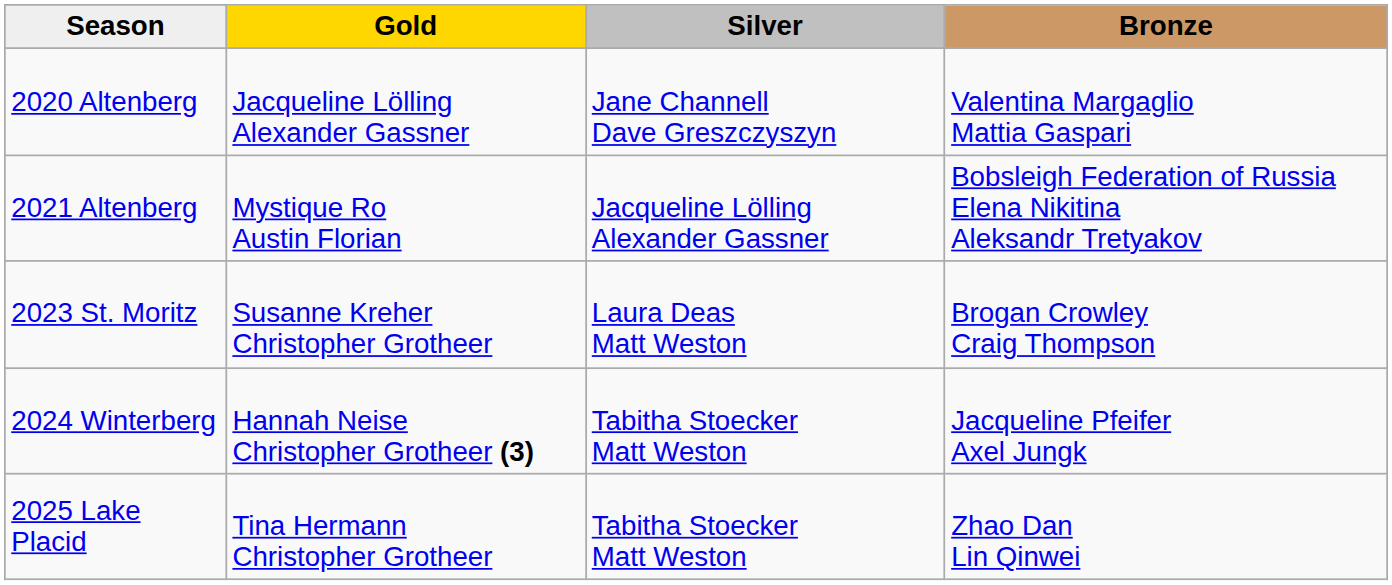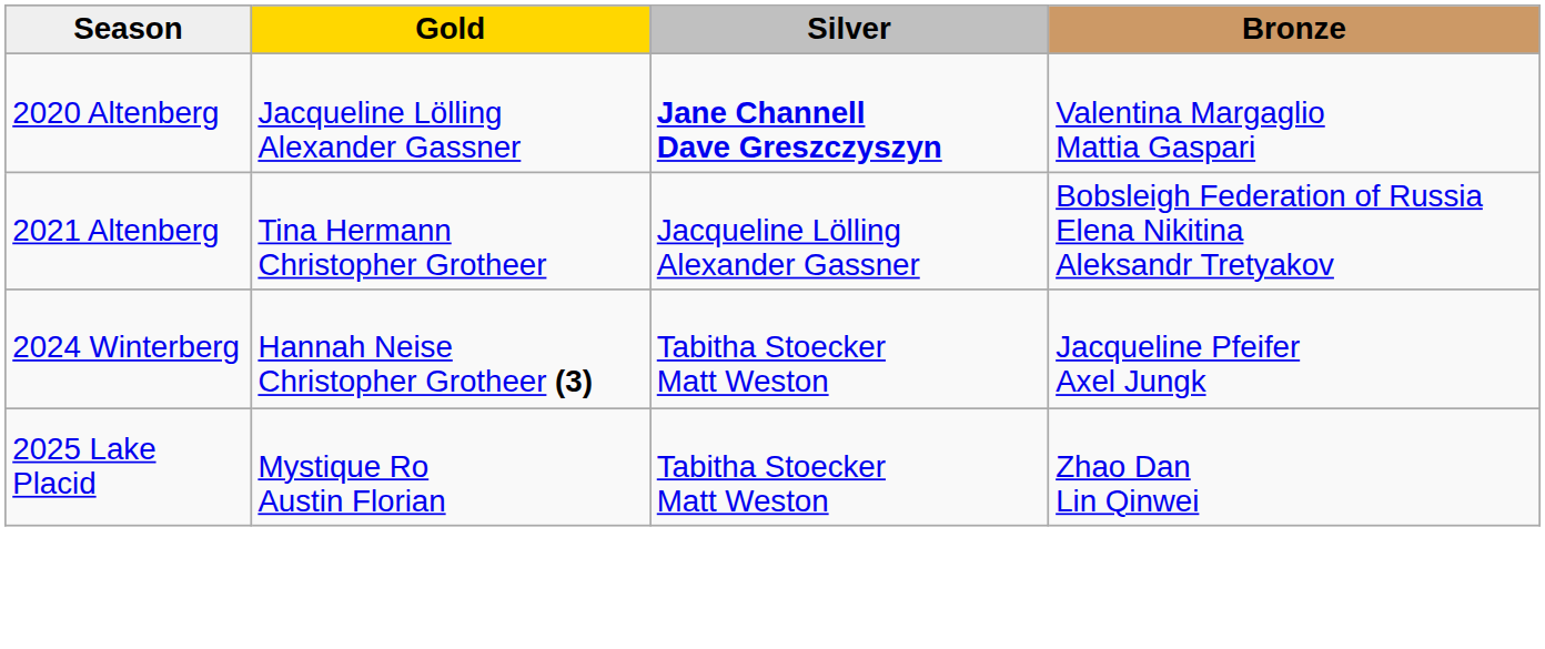2020 Altenberg | Silver: normal -> bold
2021 Altenberg | Gold: Mystique Ro Austin Florian -> Tina Hermann Christopher Grotheer
- row: 2023 St. Moritz | Susanne Kreher Christopher Grotheer | Laura Deas Matt Weston | Brogan Crowley Craig Thompson
2025 Lake Placid | Gold: Tina Hermann Christopher Grotheer -> Mystique Ro Austin Florian
